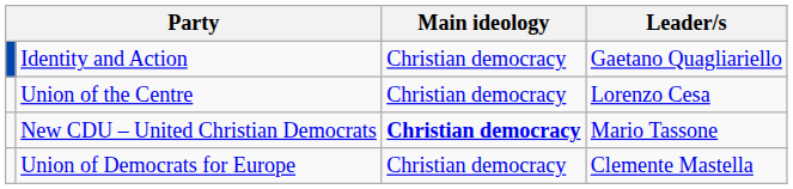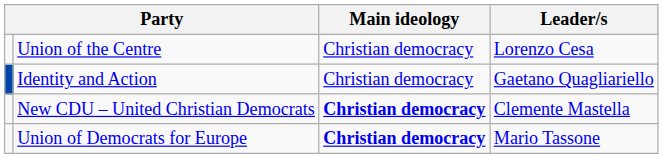rows swapped: Union of the Centre <-> Identity and Action
New CDU – United Christian Democrats | Leader/s: Mario Tassone -> Clemente Mastella
Union of Democrats for Europe | Main ideology: normal -> bold
Union of Democrats for Europe | Leader/s: Clemente Mastella -> Mario Tassone
